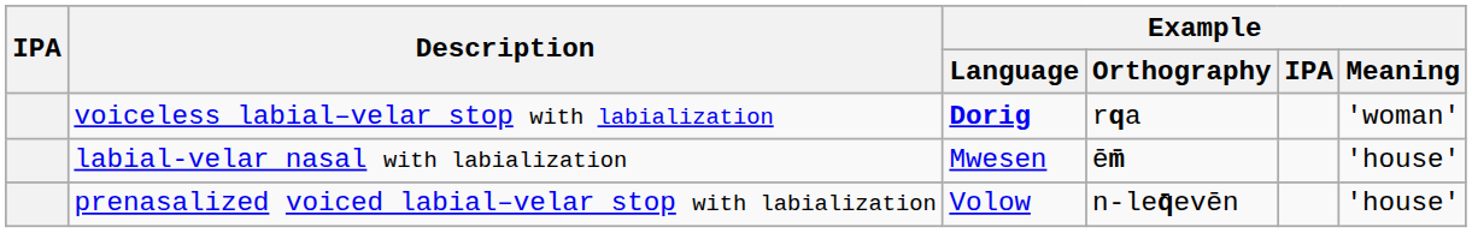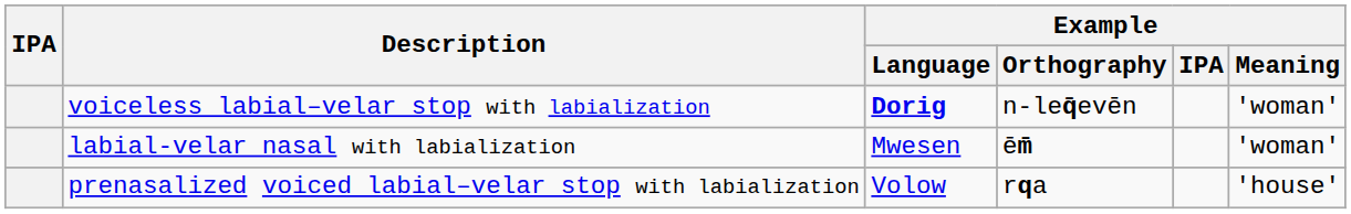voiceless labial–velar stop with labialization | Example / Orthography: rqa -> n-leq̄evēn
labial-velar nasal with labialization | Example / Meaning: 'house' -> 'woman'
prenasalized voiced labial–velar stop with labialization | Example / Orthography: n-leq̄evēn -> rqa
